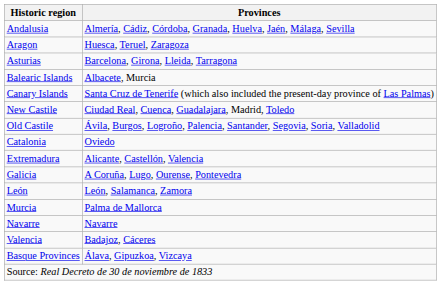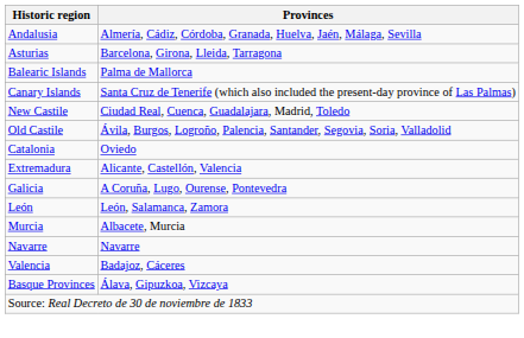- row: Aragon | Huesca, Teruel, Zaragoza
Balearic Islands | Provinces: Albacete, Murcia -> Palma de Mallorca
Murcia | Provinces: Palma de Mallorca -> Albacete, Murcia
